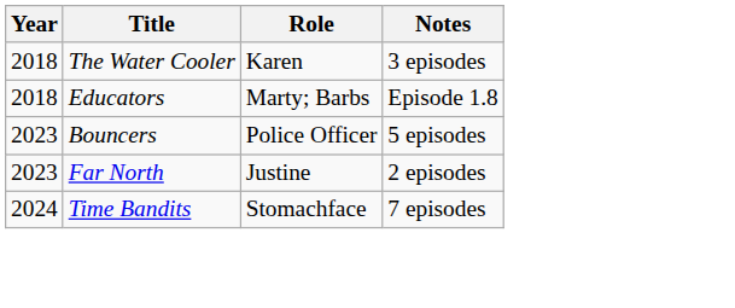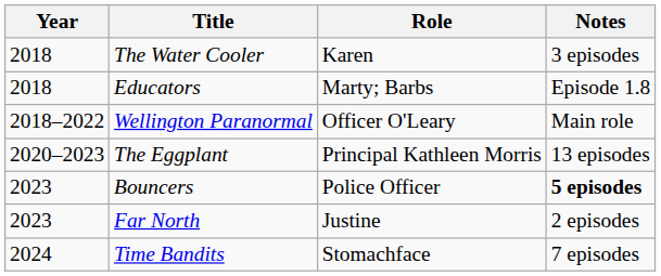+ row: 2018–2022 | Wellington Paranormal | Officer O'Leary | Main role
+ row: 2020–2023 | The Eggplant | Principal Kathleen Morris | 13 episodes
Bouncers | Notes: normal -> bold
